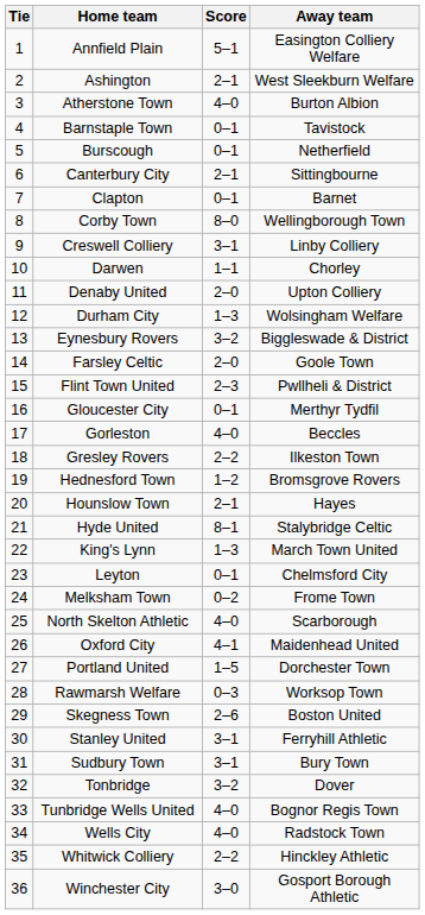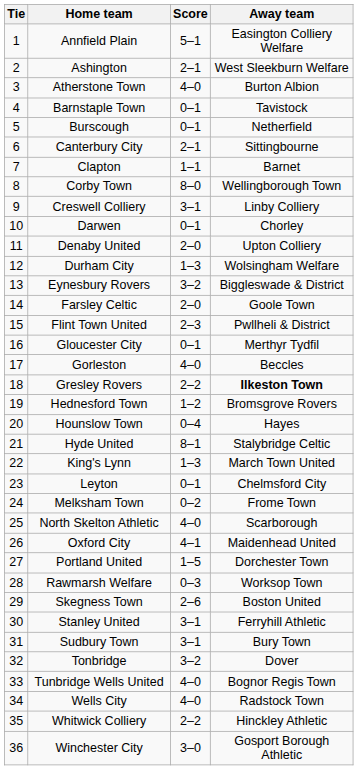Clapton | Score: 0–1 -> 1–1
Darwen | Score: 1–1 -> 0–1
Gresley Rovers | Away team: normal -> bold
Hounslow Town | Score: 2–1 -> 0–4
